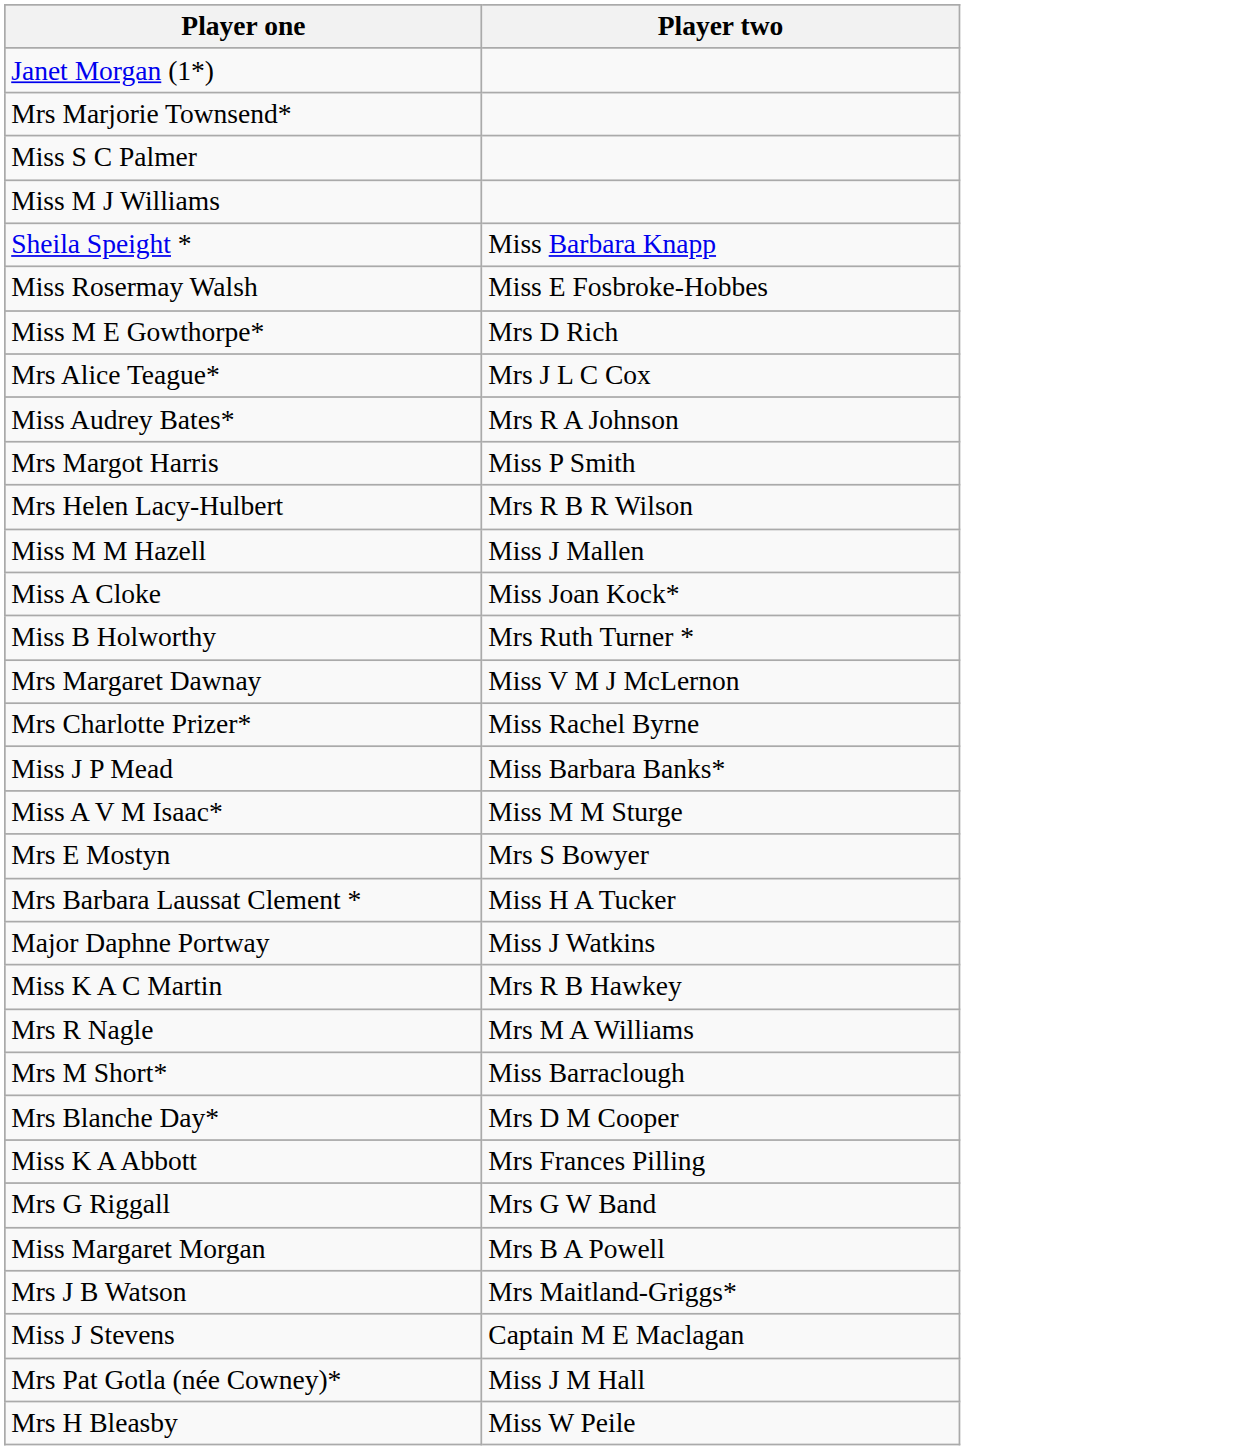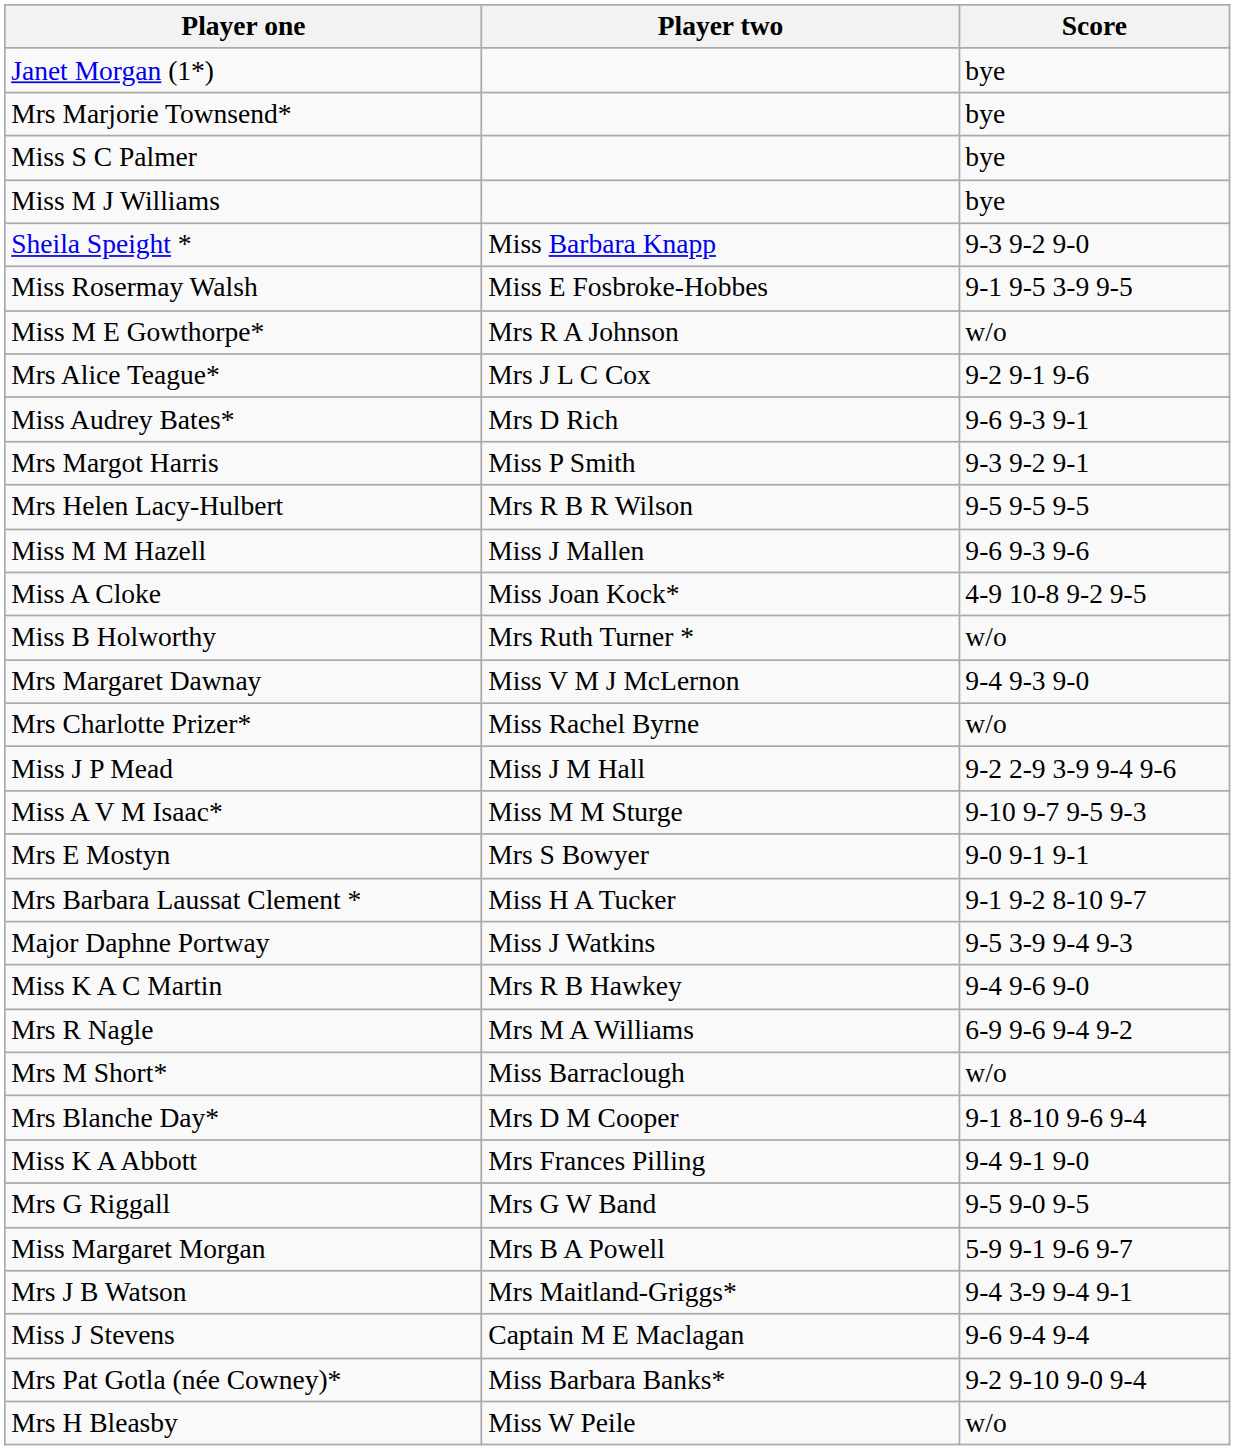+ column: Score | bye | bye | bye | bye | 9-3 9-2 9-0 | 9-1 9-5 3-9 9-5 | w/o | 9-2 9-1 9-6 | 9-6 9-3 9-1 | 9-3 9-2 9-1 | 9-5 9-5 9-5 | 9-6 9-3 9-6 | 4-9 10-8 9-2 9-5 | w/o | 9-4 9-3 9-0 | w/o | 9-2 2-9 3-9 9-4 9-6 | 9-10 9-7 9-5 9-3 | 9-0 9-1 9-1 | 9-1 9-2 8-10 9-7 | 9-5 3-9 9-4 9-3 | 9-4 9-6 9-0 | 6-9 9-6 9-4 9-2 | w/o | 9-1 8-10 9-6 9-4 | 9-4 9-1 9-0 | 9-5 9-0 9-5 | 5-9 9-1 9-6 9-7 | 9-4 3-9 9-4 9-1 | 9-6 9-4 9-4 | 9-2 9-10 9-0 9-4 | w/o
Miss M E Gowthorpe* | Player two: Mrs D Rich -> Mrs R A Johnson
Miss Audrey Bates* | Player two: Mrs R A Johnson -> Mrs D Rich
Miss J P Mead | Player two: Miss Barbara Banks* -> Miss J M Hall
Mrs Pat Gotla (née Cowney)* | Player two: Miss J M Hall -> Miss Barbara Banks*
